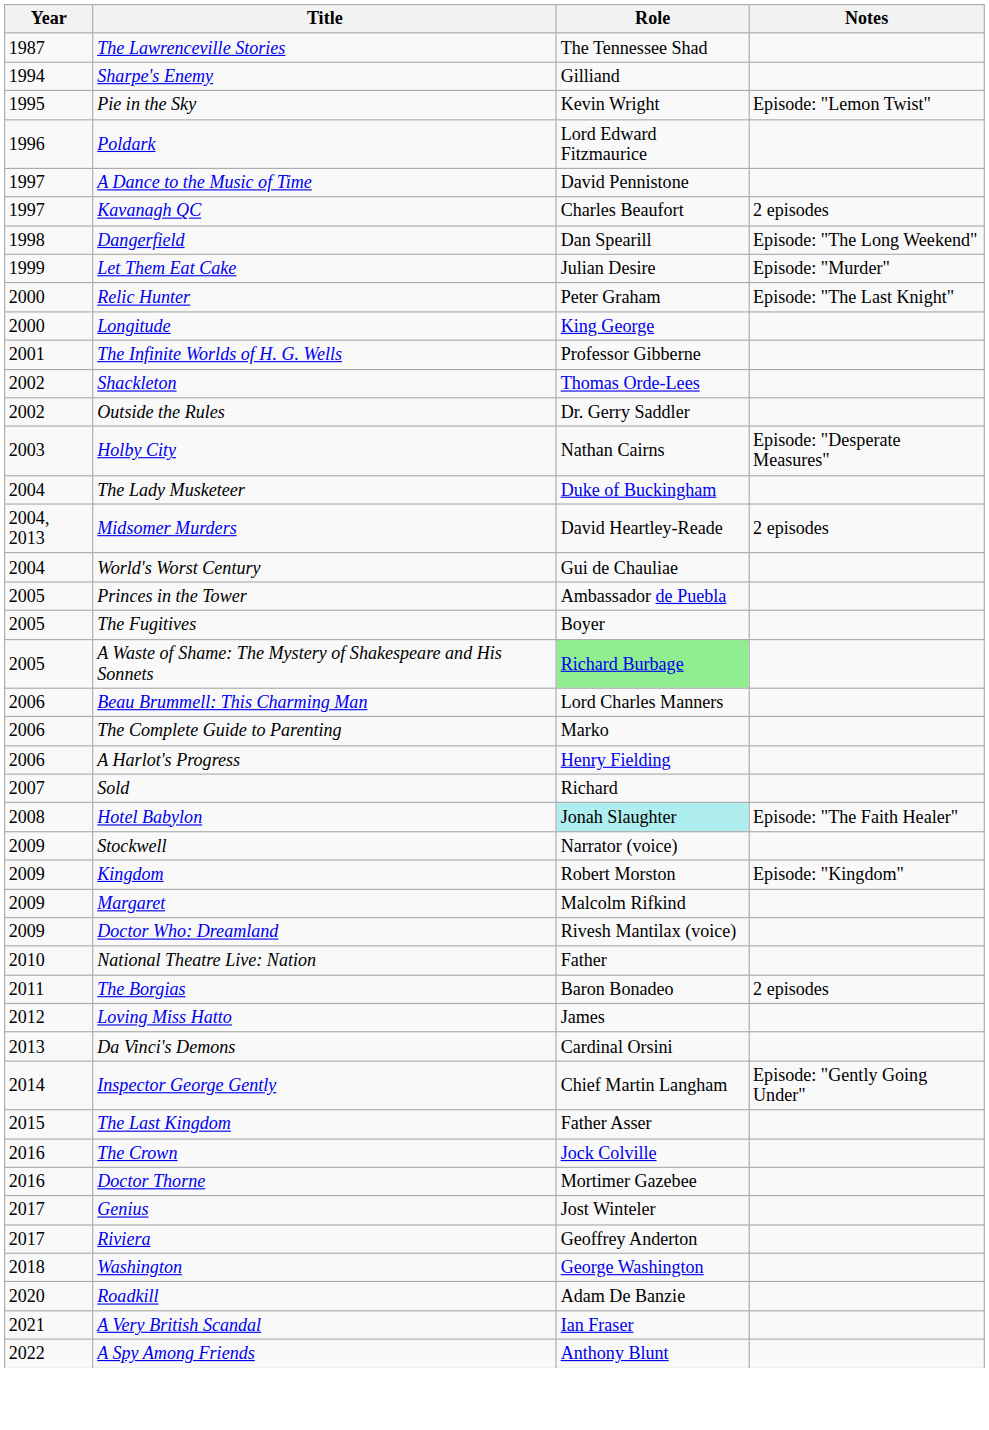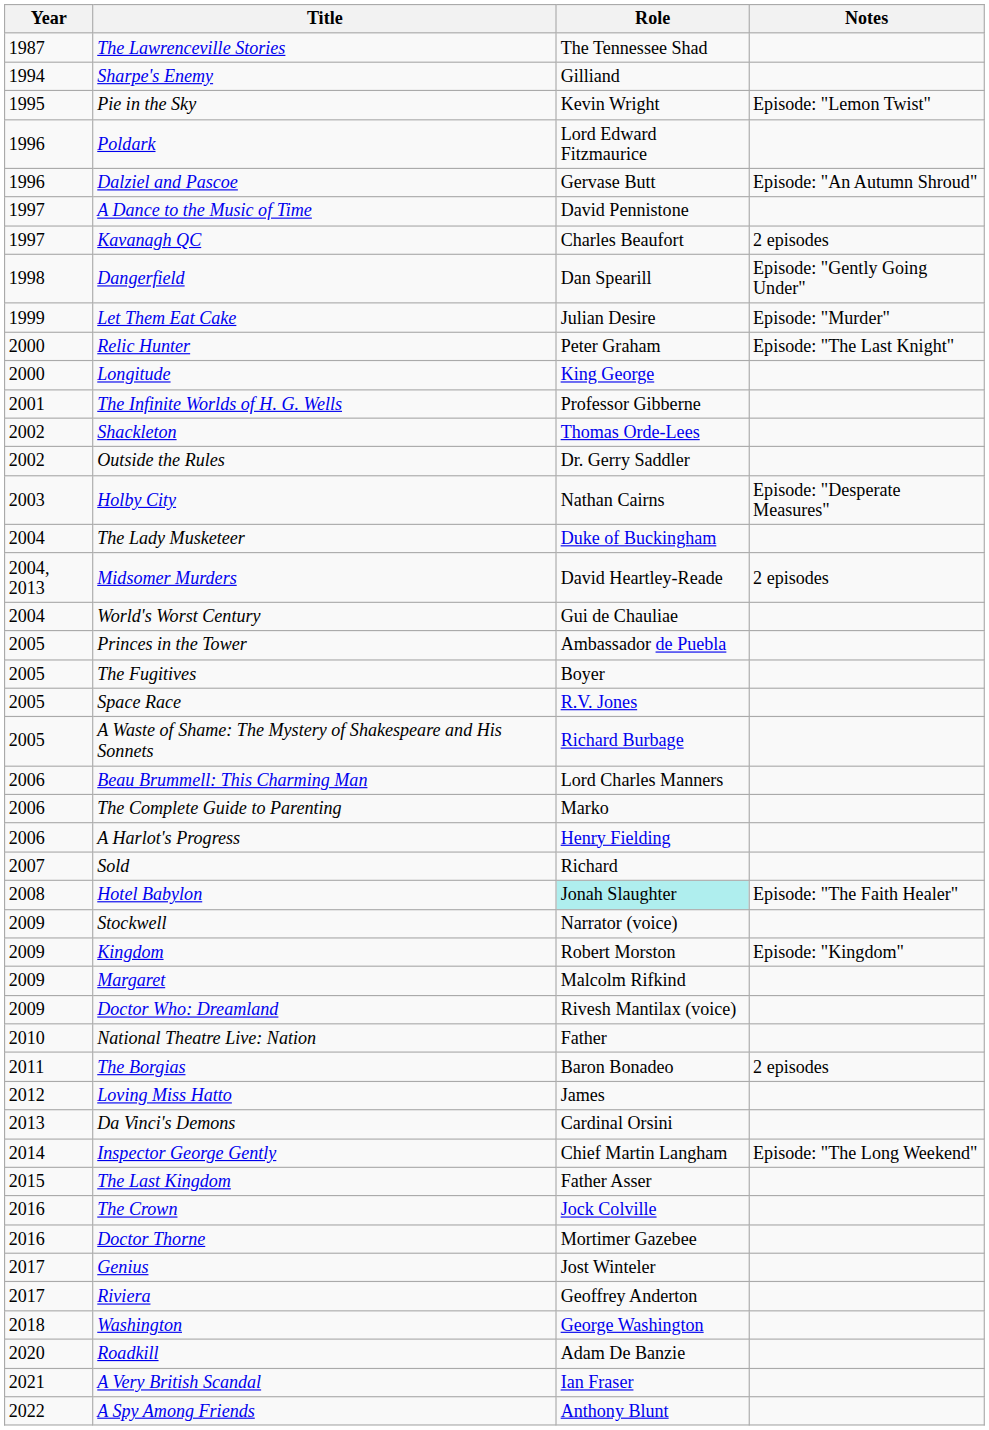+ row: 1996 | Dalziel and Pascoe | Gervase Butt | Episode: "An Autumn Shroud"
Dangerfield | Notes: Episode: "The Long Weekend" -> Episode: "Gently Going Under"
+ row: 2005 | Space Race | R.V. Jones
A Waste of Shame: The Mystery of Shakespeare and His Sonnets | Role: lightgreen background -> no background
Inspector George Gently | Notes: Episode: "Gently Going Under" -> Episode: "The Long Weekend"
